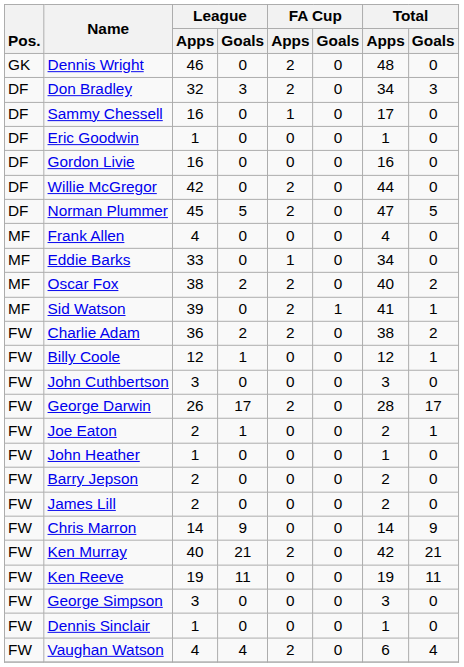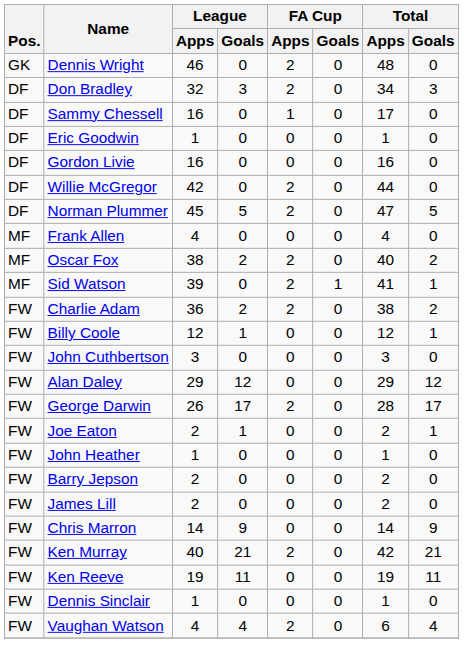- row: MF | Eddie Barks | 33 | 0 | 1 | 0 | 34 | 0
+ row: FW | Alan Daley | 29 | 12 | 0 | 0 | 29 | 12
- row: FW | George Simpson | 3 | 0 | 0 | 0 | 3 | 0
